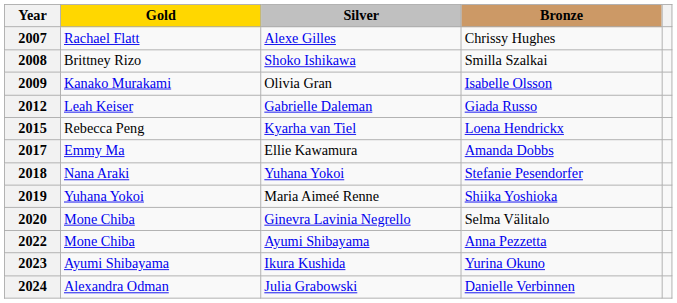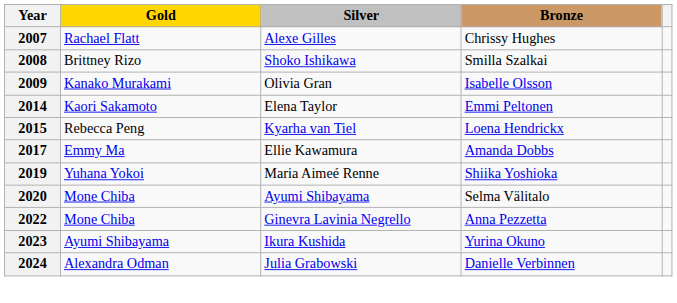- row: 2012 | Leah Keiser | Gabrielle Daleman | Giada Russo
+ row: 2014 | Kaori Sakamoto | Elena Taylor | Emmi Peltonen
- row: 2018 | Nana Araki | Yuhana Yokoi | Stefanie Pesendorfer
2020 | Silver: Ginevra Lavinia Negrello -> Ayumi Shibayama
2022 | Silver: Ayumi Shibayama -> Ginevra Lavinia Negrello
